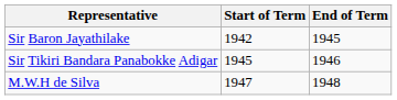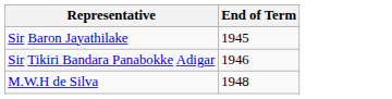- column: Start of Term | 1942 | 1945 | 1947
